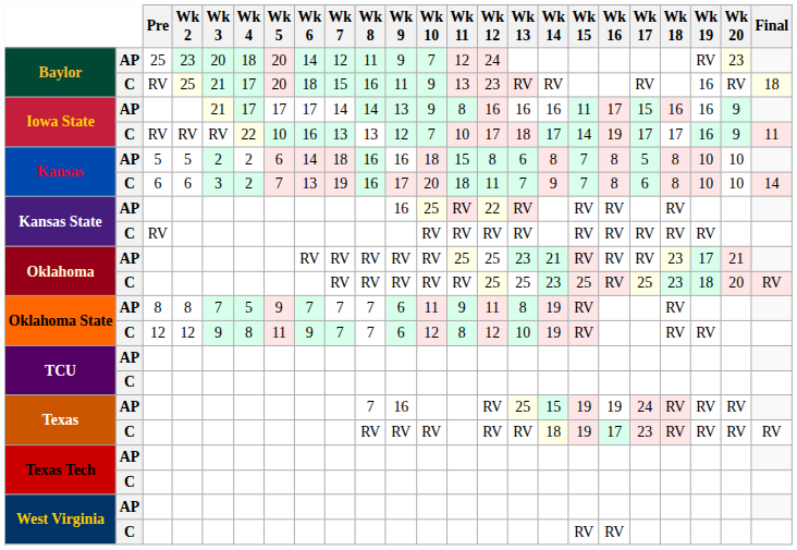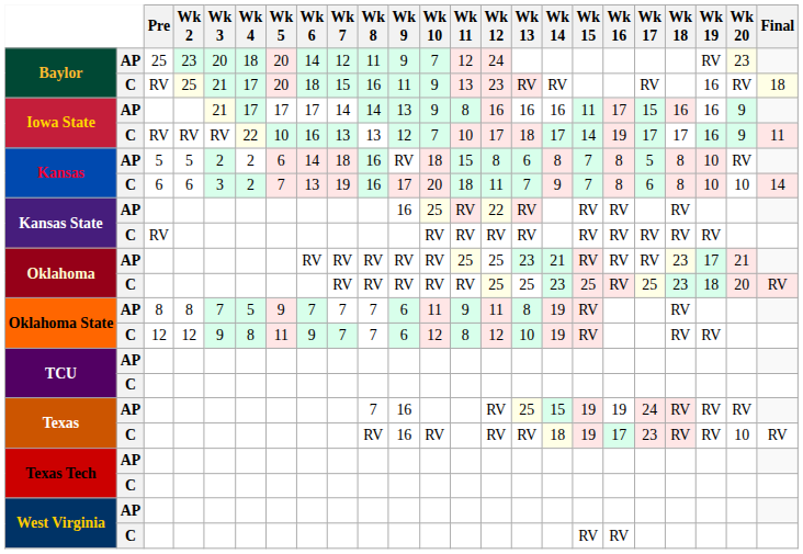Kansas / AP | Wk 9: 16 -> RV
Kansas / AP | Wk 20: 10 -> RV
Texas / C | Wk 9: RV -> 16
Texas / C | Wk 20: RV -> 10
